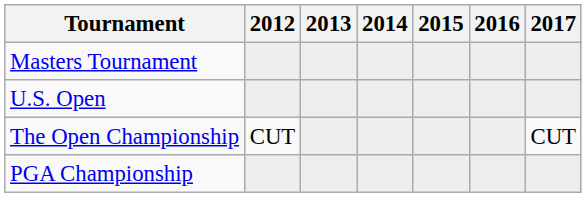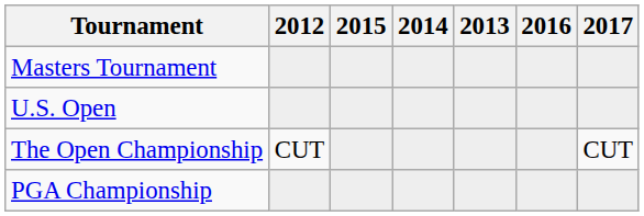columns swapped: 2013 <-> 2015
